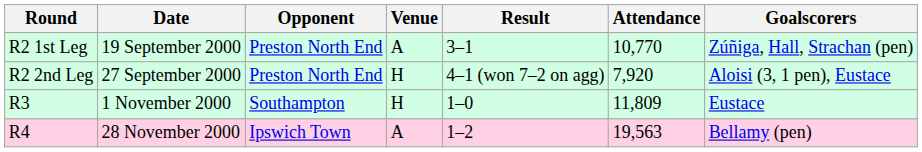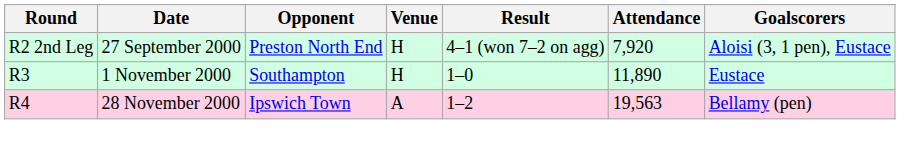- row: R2 1st Leg | 19 September 2000 | Preston North End | A | 3–1 | 10,770 | Zúñiga, Hall, Strachan (pen)
R3 | Attendance: 11,809 -> 11,890
